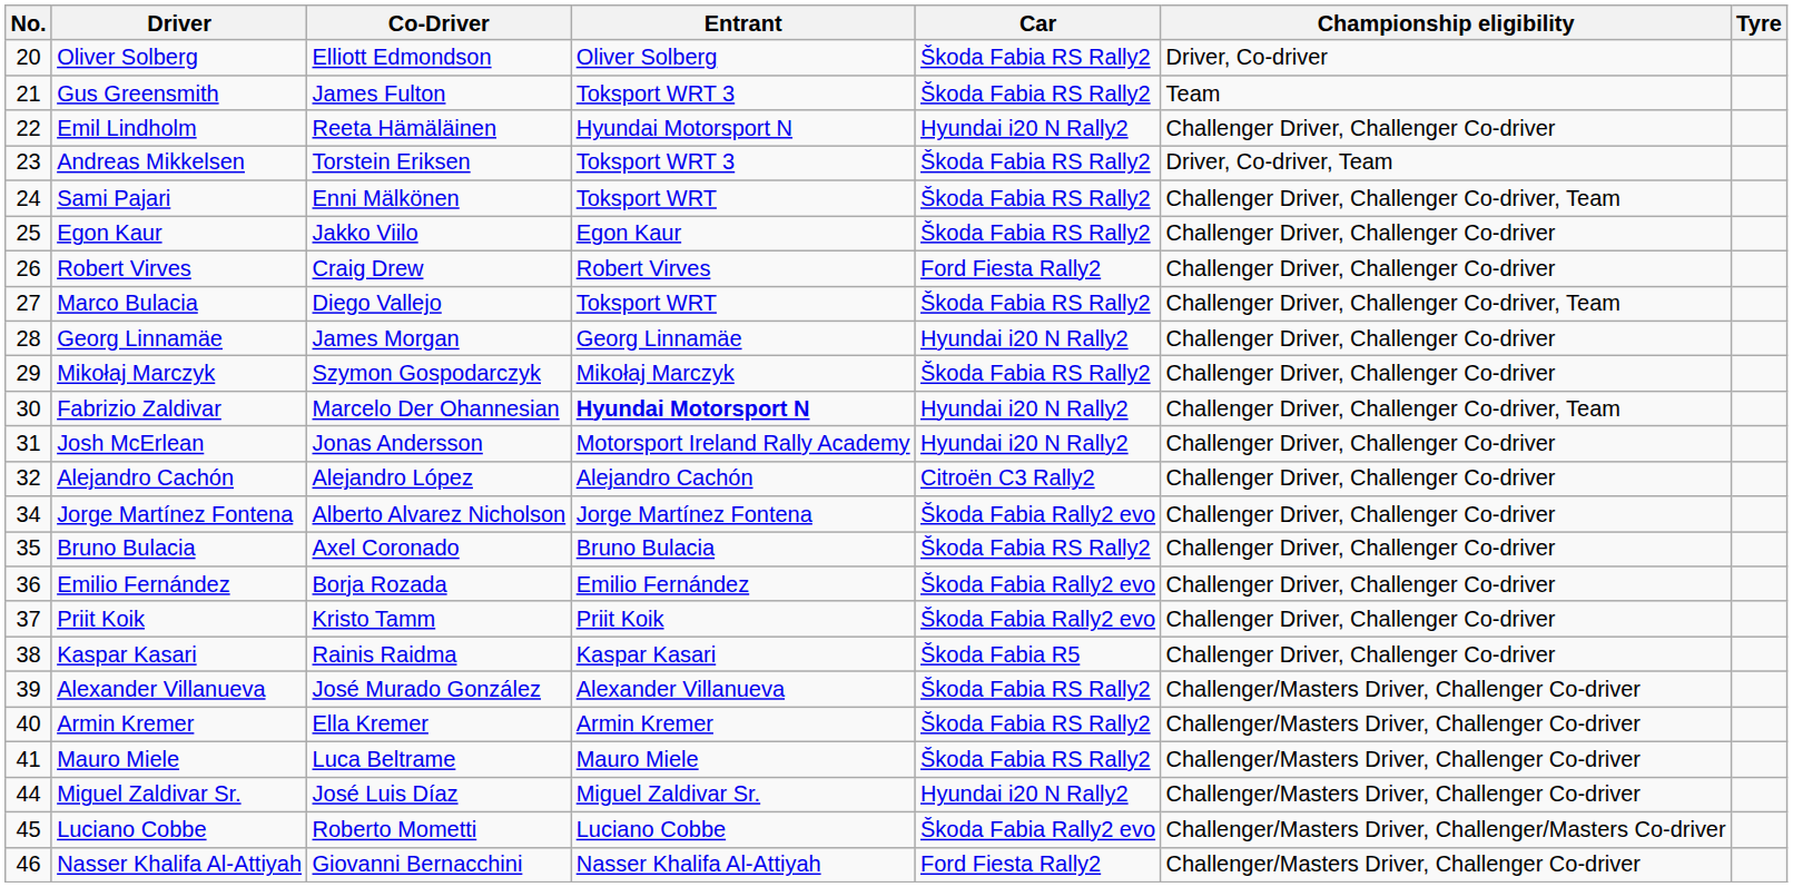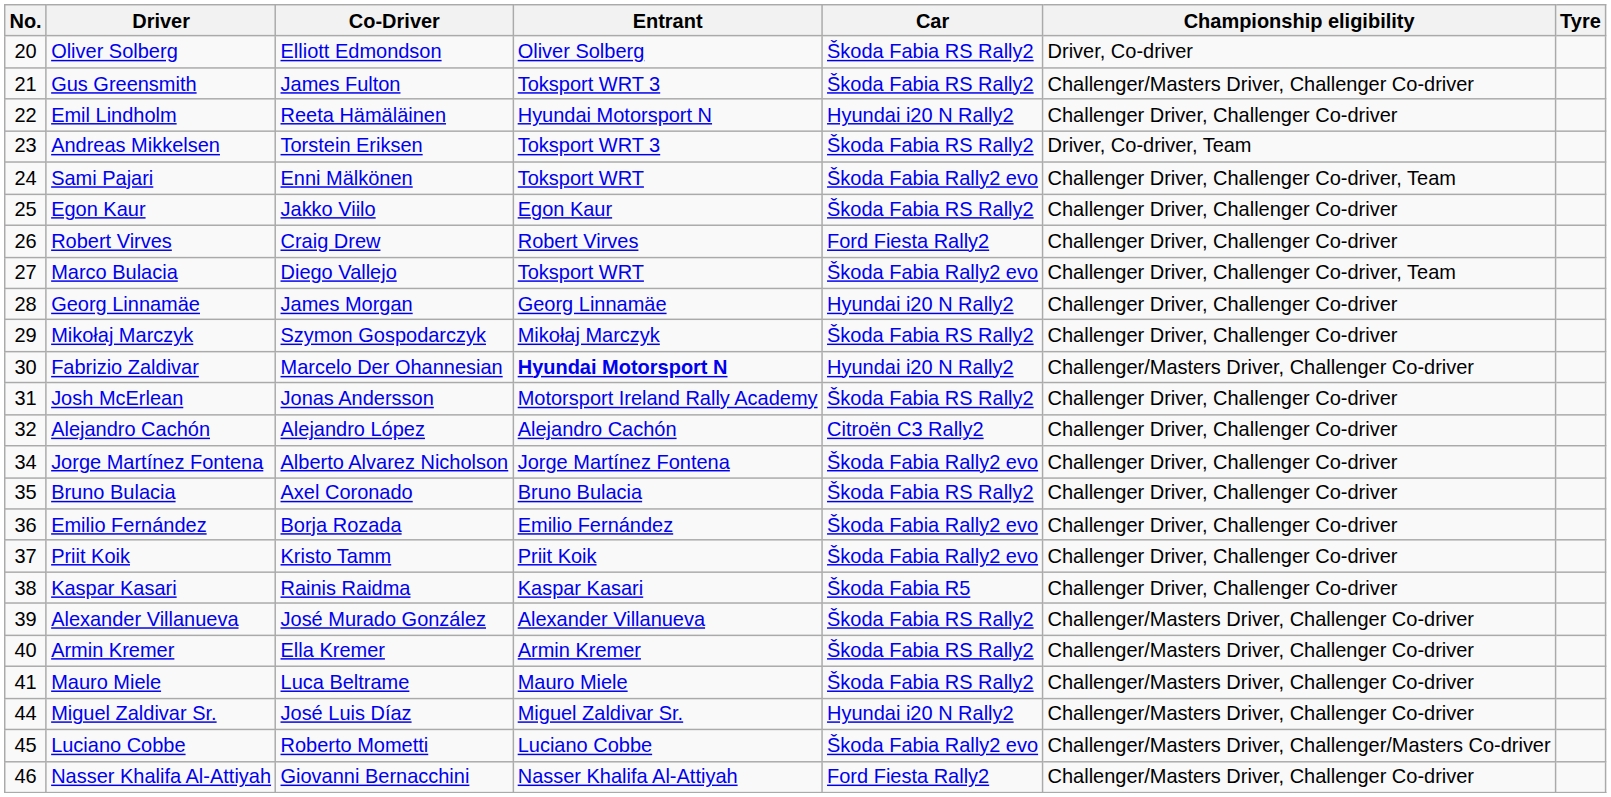Gus Greensmith | Championship eligibility: Team -> Challenger/Masters Driver, Challenger Co-driver
Sami Pajari | Car: Škoda Fabia RS Rally2 -> Škoda Fabia Rally2 evo
Marco Bulacia | Car: Škoda Fabia RS Rally2 -> Škoda Fabia Rally2 evo
Fabrizio Zaldivar | Championship eligibility: Challenger Driver, Challenger Co-driver, Team -> Challenger/Masters Driver, Challenger Co-driver
Josh McErlean | Car: Hyundai i20 N Rally2 -> Škoda Fabia RS Rally2
